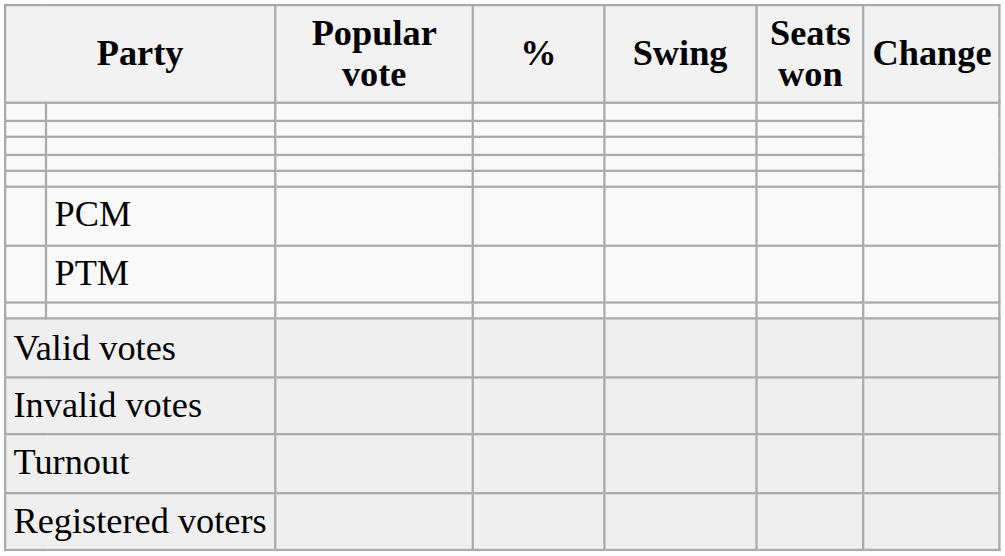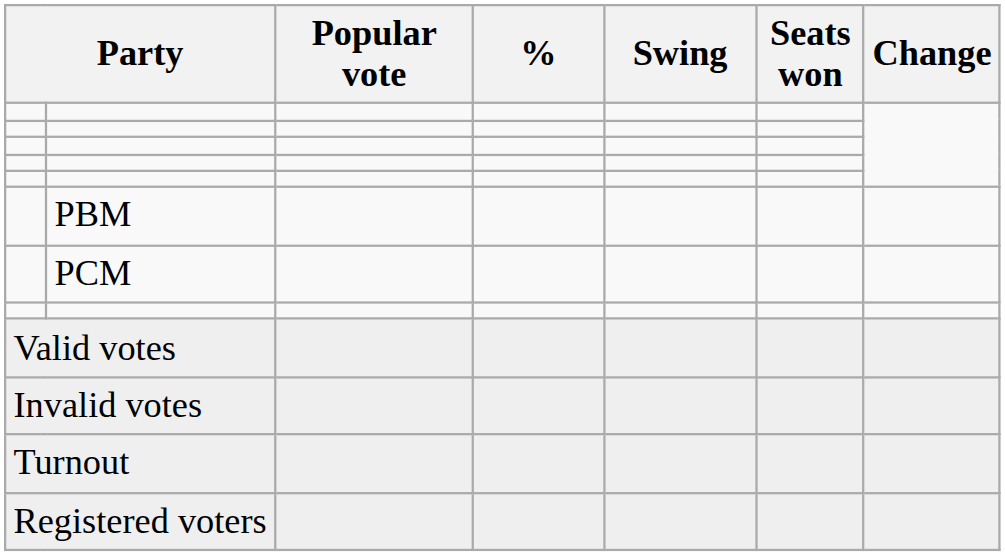+ row: PBM
- row: PTM
